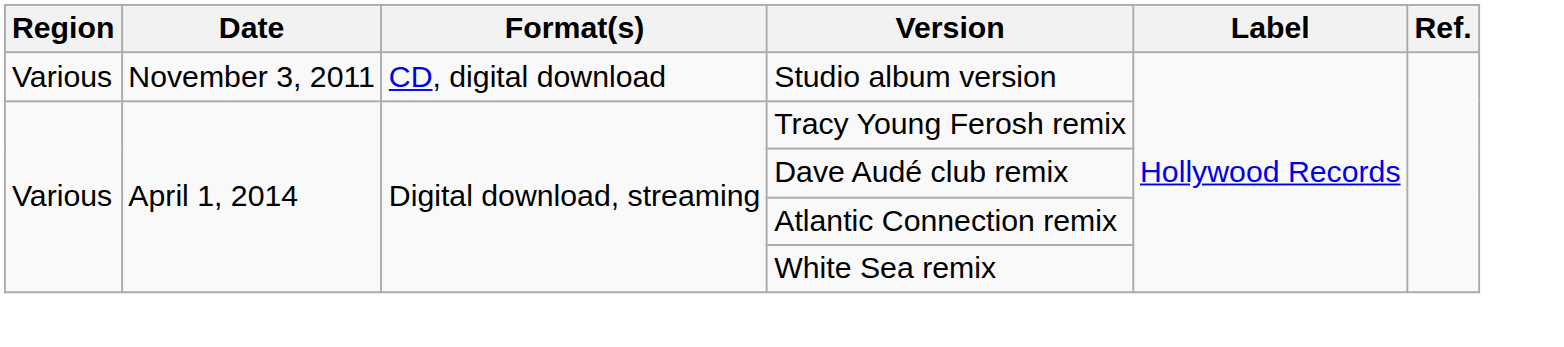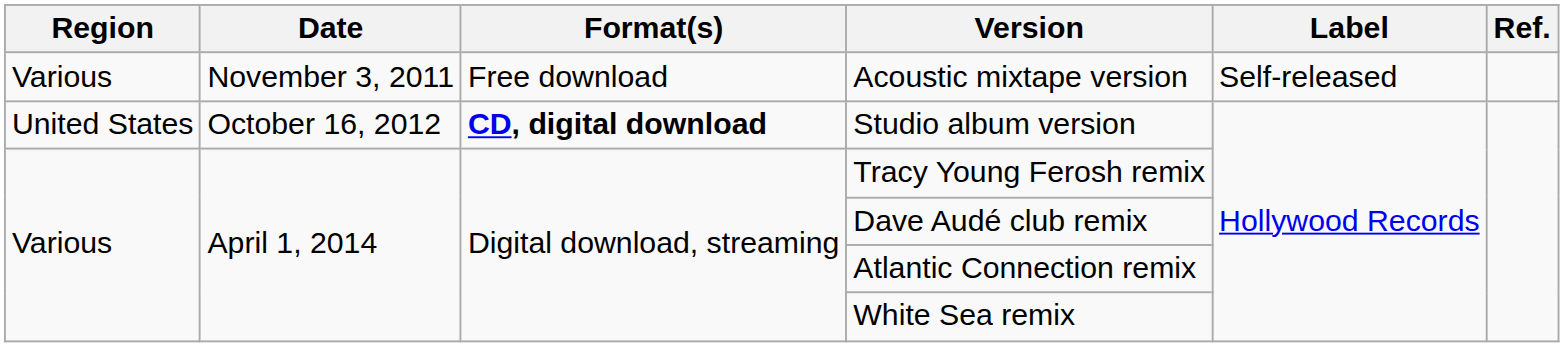+ row: Various | November 3, 2011 | Free download | Acoustic mixtape version | Self-released
Studio album version | Region: Various -> United States
Studio album version | Date: November 3, 2011 -> October 16, 2012
Studio album version | Format(s): normal -> bold
